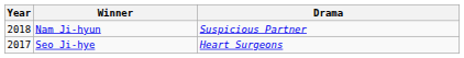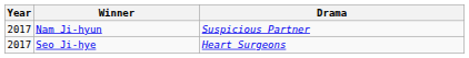Nam Ji-hyun | Year: 2018 -> 2017
